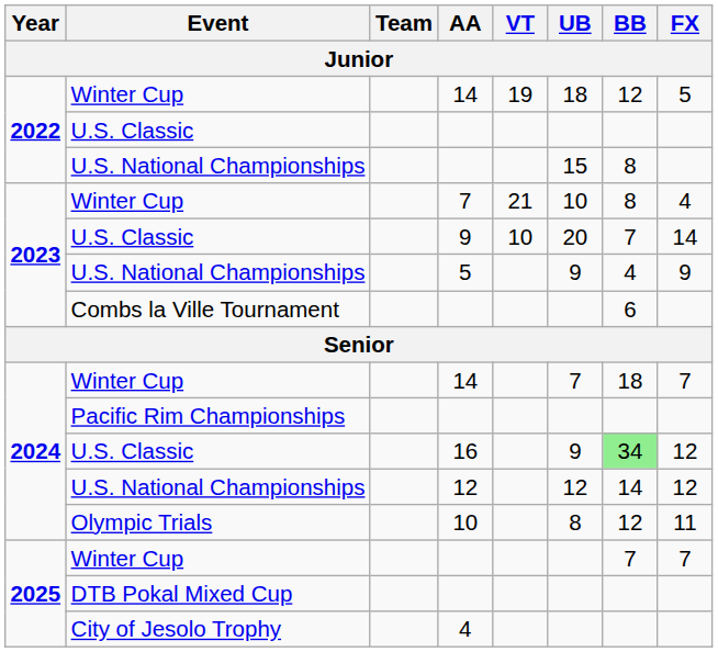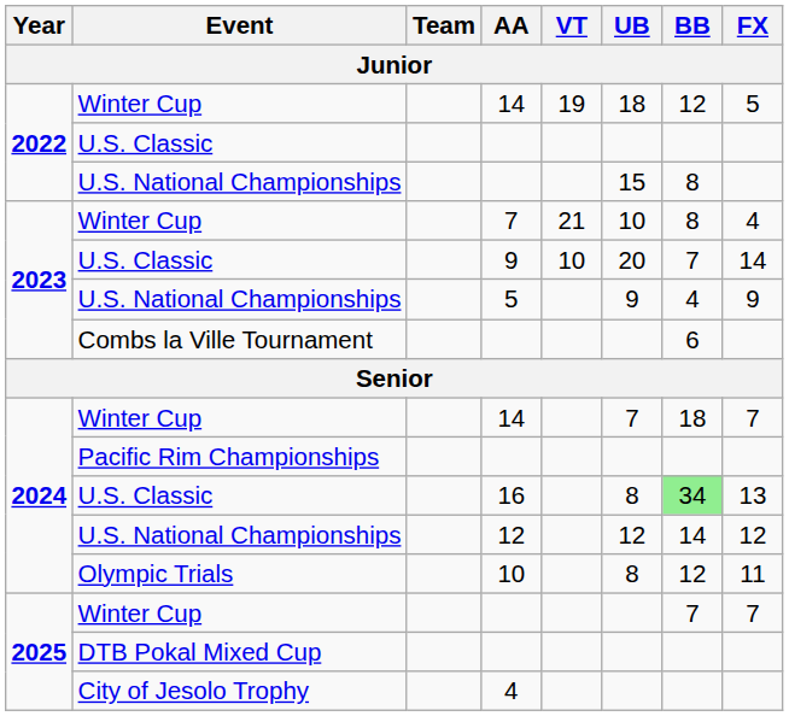16 | UB: 9 -> 8
16 | FX: 12 -> 13
